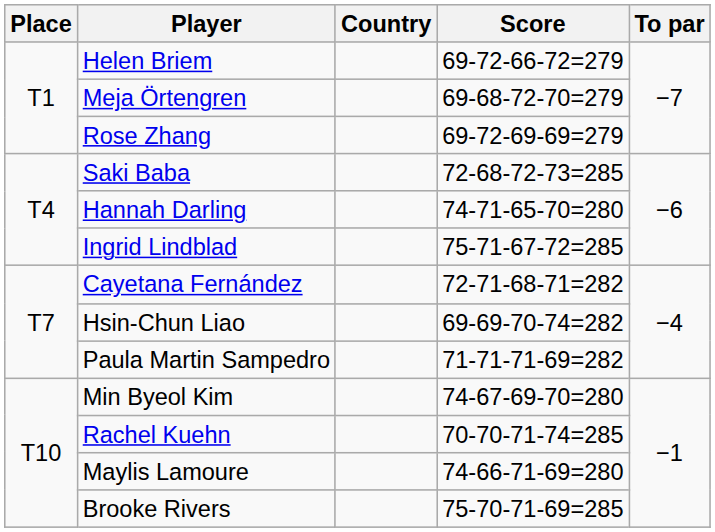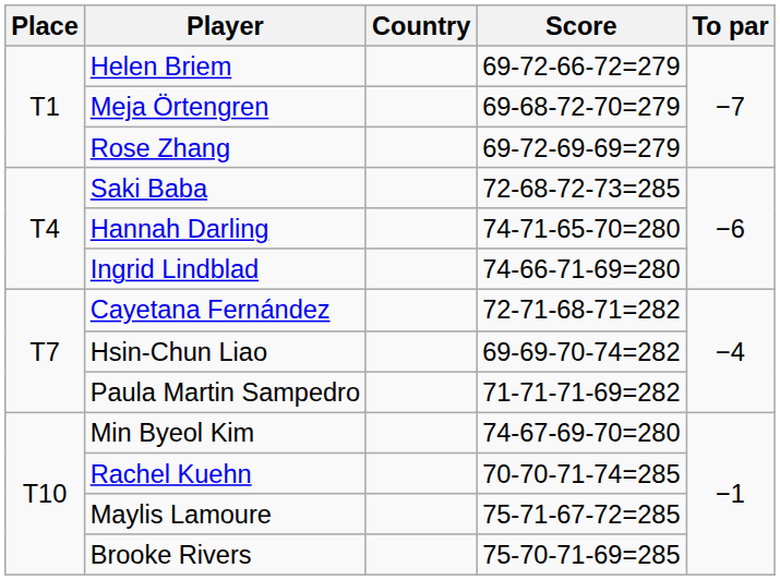Ingrid Lindblad | Score: 75-71-67-72=285 -> 74-66-71-69=280
Maylis Lamoure | Score: 74-66-71-69=280 -> 75-71-67-72=285
